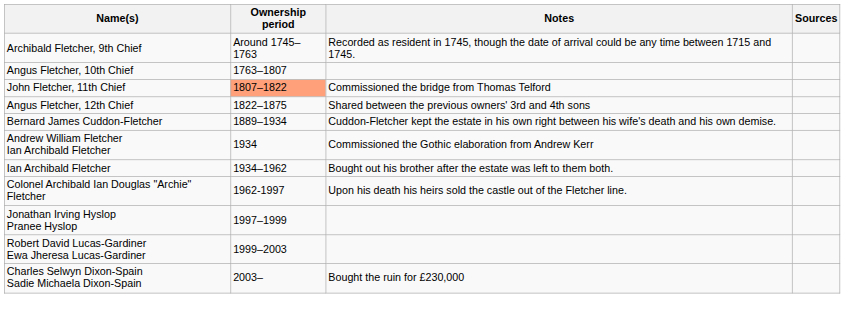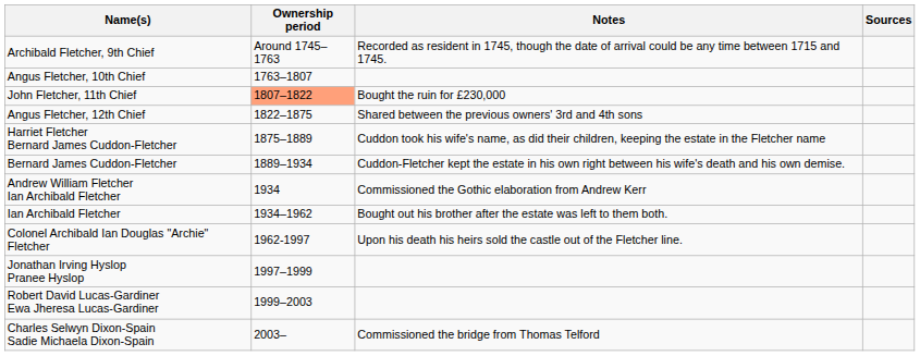John Fletcher, 11th Chief | Notes: Commissioned the bridge from Thomas Telford -> Bought the ruin for £230,000
+ row: Harriet Fletcher Bernard James Cuddon-Fletcher | 1875–1889 | Cuddon took his wife's name, as did their children, keeping the estate in the Fletcher name
Charles Selwyn Dixon-Spain Sadie Michaela Dixon-Spain | Notes: Bought the ruin for £230,000 -> Commissioned the bridge from Thomas Telford
